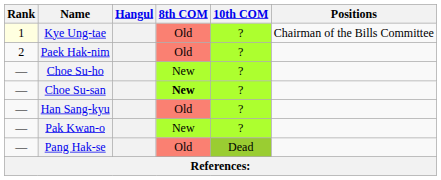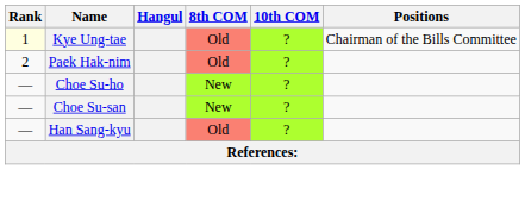Choe Su-san | 8th COM: bold -> normal
- row: — | Pak Kwan-o | New | ?
- row: — | Pang Hak-se | Old | Dead
